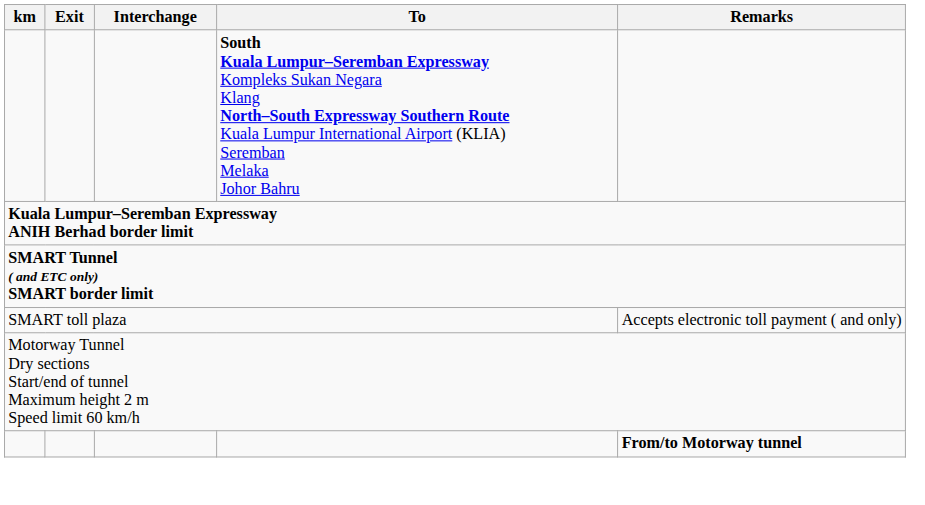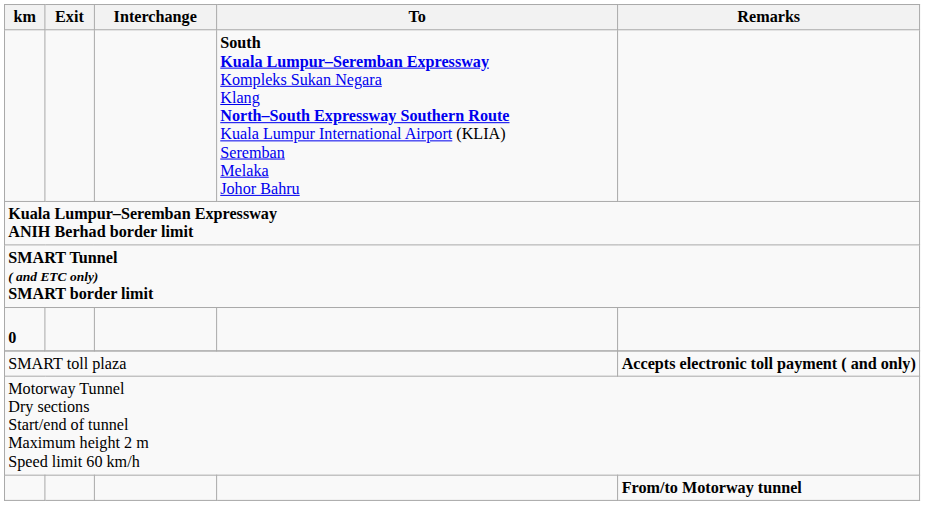+ row: 0
SMART toll plaza | Remarks: normal -> bold
